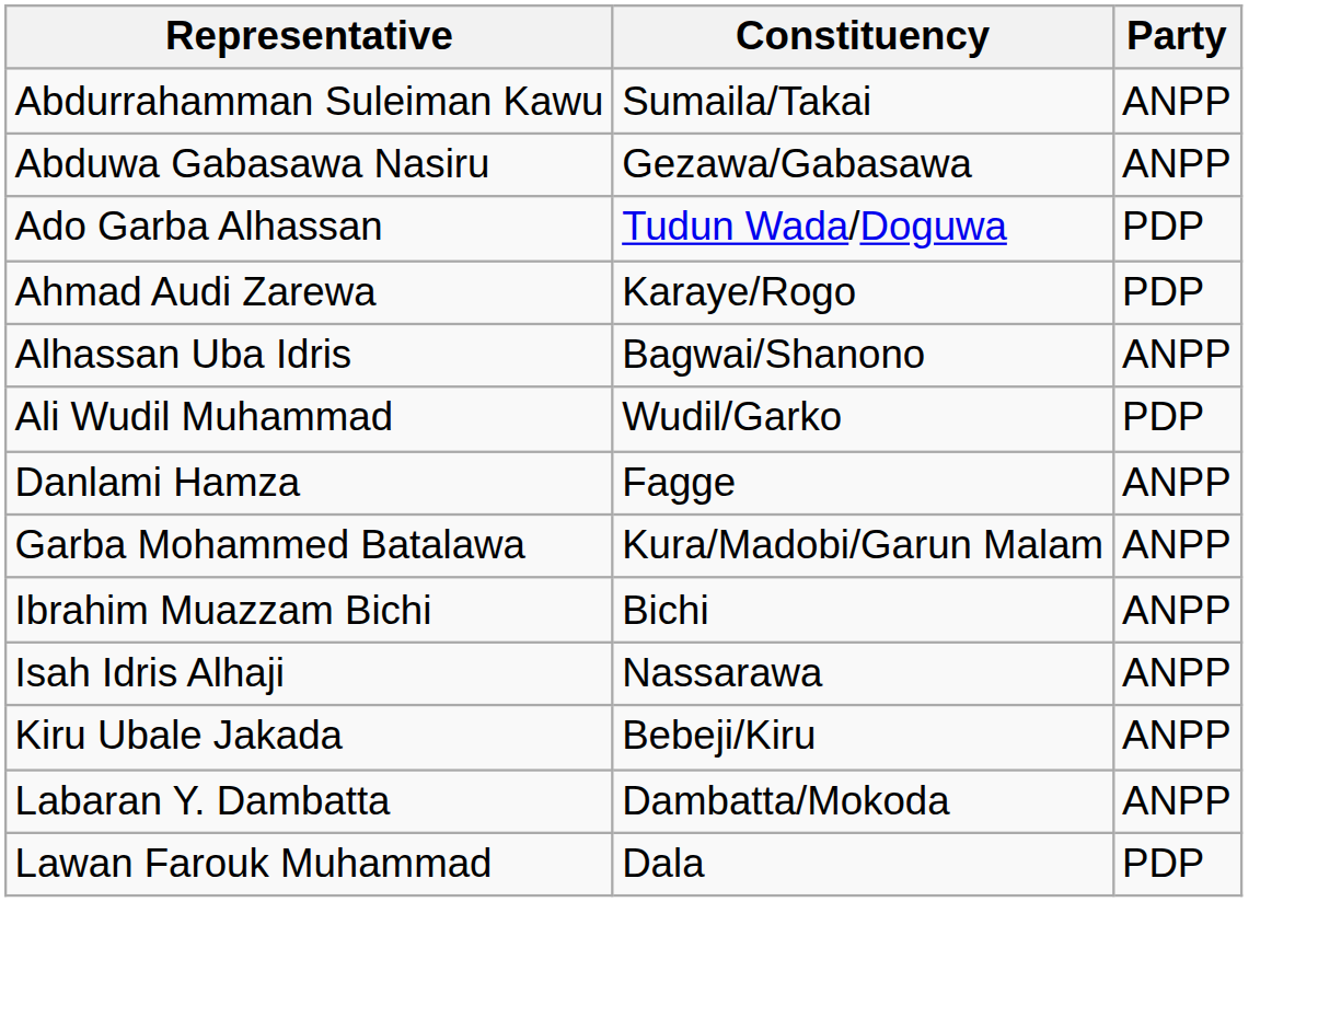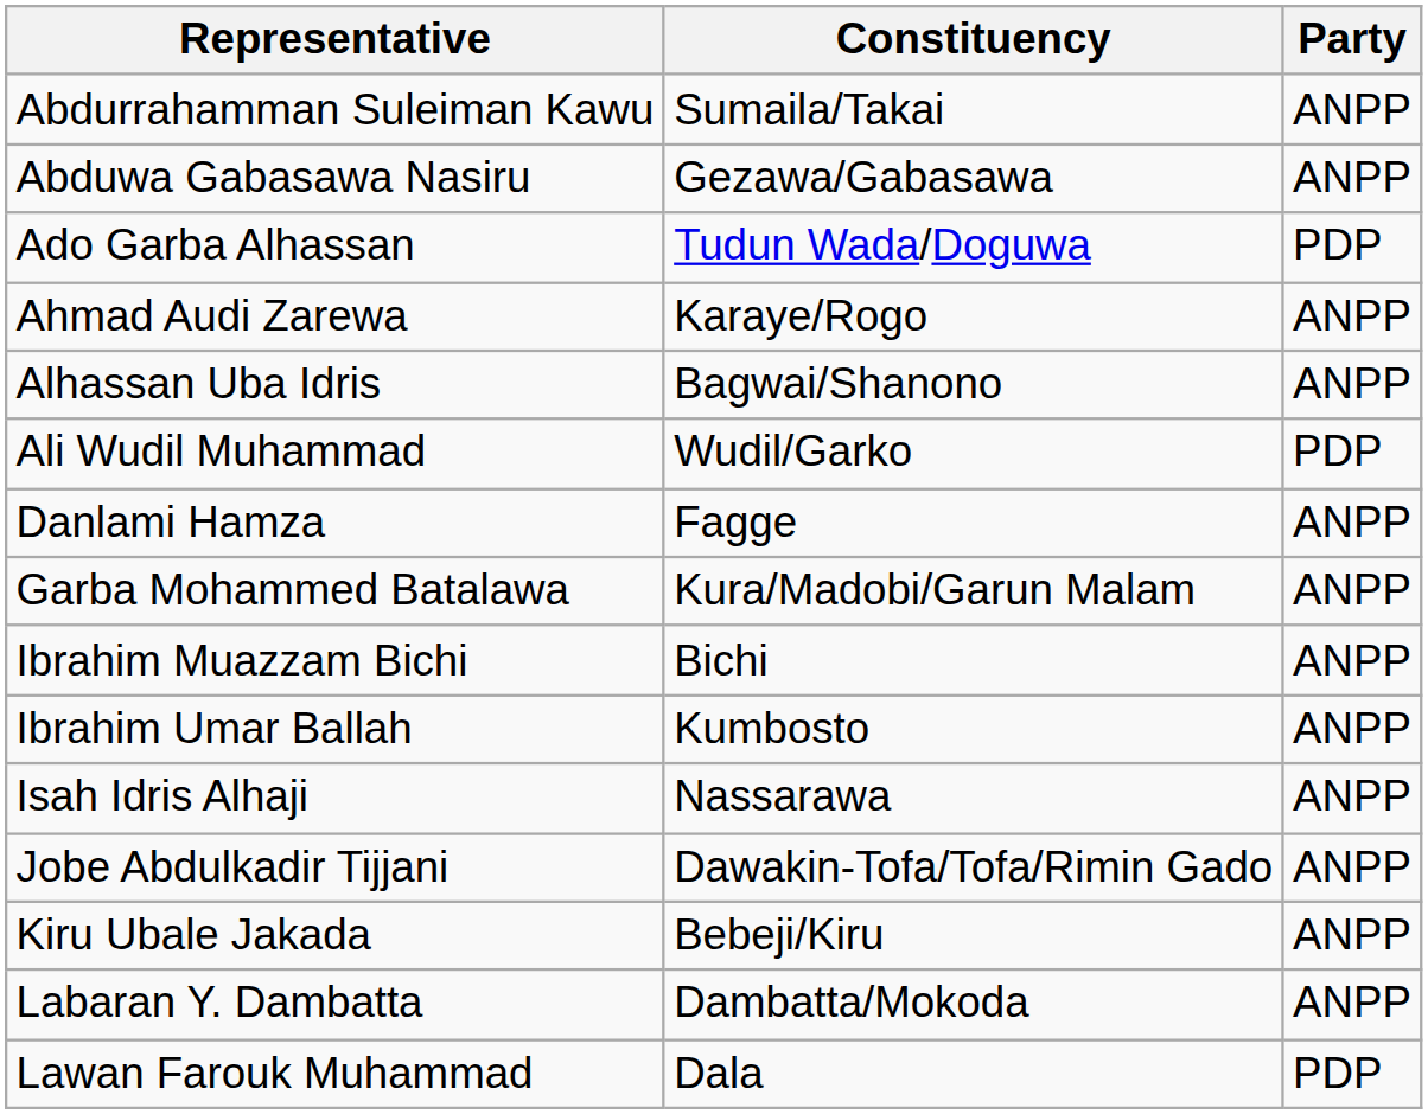Ahmad Audi Zarewa | Party: PDP -> ANPP
+ row: Ibrahim Umar Ballah | Kumbosto | ANPP
+ row: Jobe Abdulkadir Tijjani | Dawakin-Tofa/Tofa/Rimin Gado | ANPP
